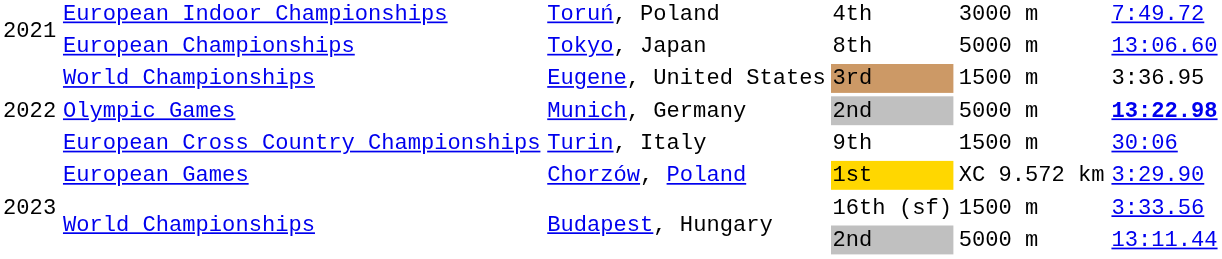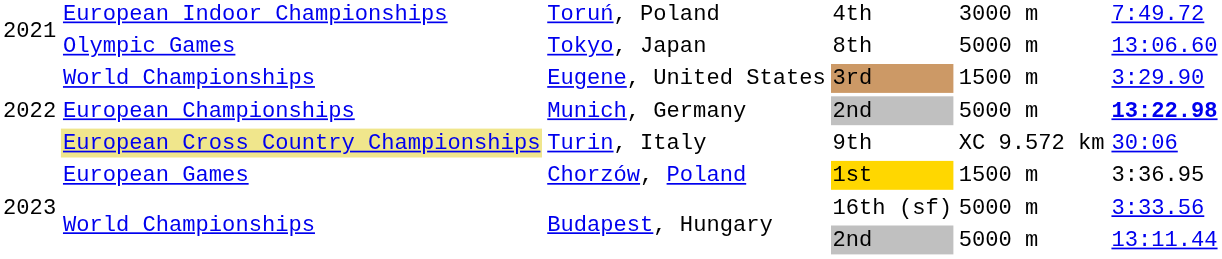Tokyo, Japan | column 2: European Championships -> Olympic Games
Eugene, United States | column 6: 3:36.95 -> 3:29.90
Munich, Germany | column 2: Olympic Games -> European Championships
Turin, Italy | column 2: no background -> khaki background
Turin, Italy | column 5: 1500 m -> XC 9.572 km
Chorzów, Poland | column 5: XC 9.572 km -> 1500 m
Chorzów, Poland | column 6: 3:29.90 -> 3:36.95
Budapest, Hungary / 16th (sf) | column 5: 1500 m -> 5000 m
